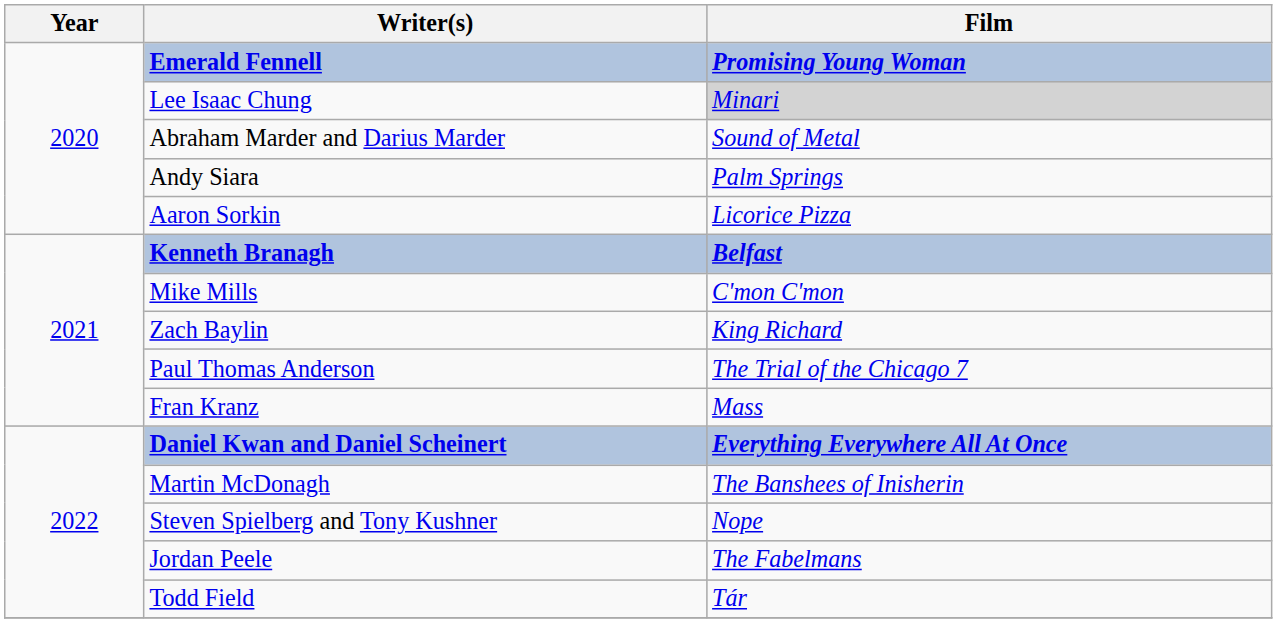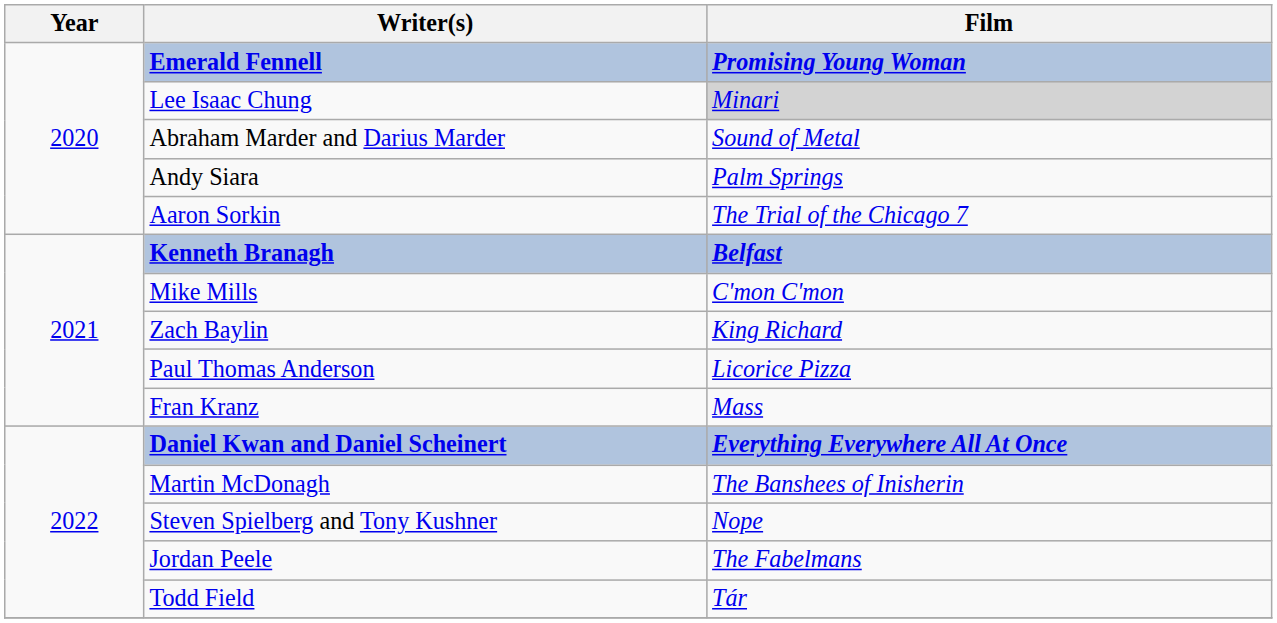Aaron Sorkin | Film: Licorice Pizza -> The Trial of the Chicago 7
Paul Thomas Anderson | Film: The Trial of the Chicago 7 -> Licorice Pizza
